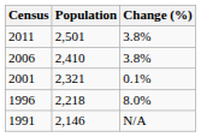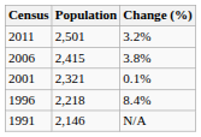2011 | Change (%): 3.8% -> 3.2%
2006 | Population: 2,410 -> 2,415
1996 | Change (%): 8.0% -> 8.4%
